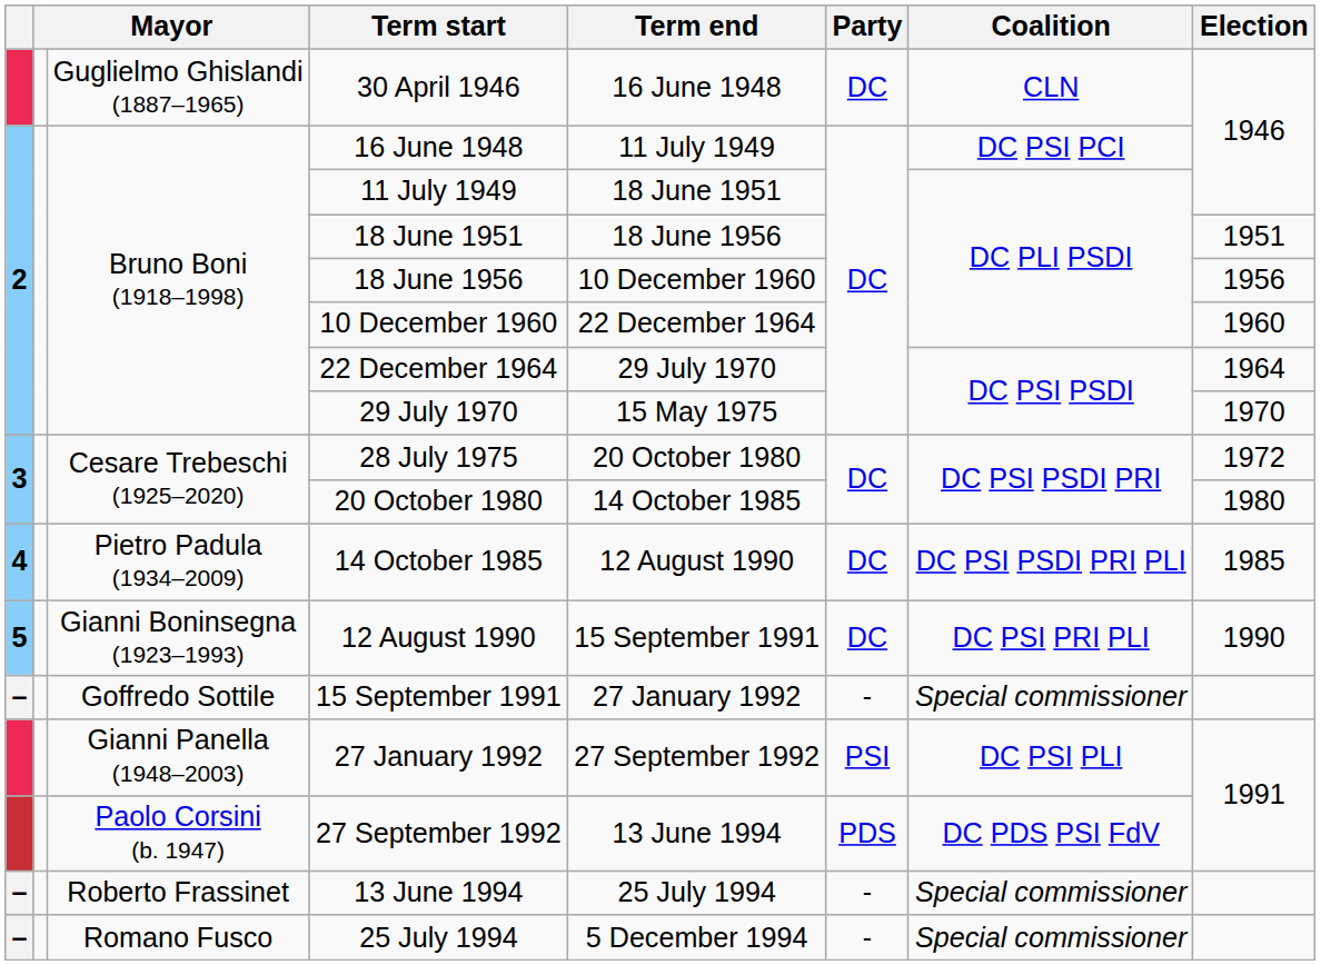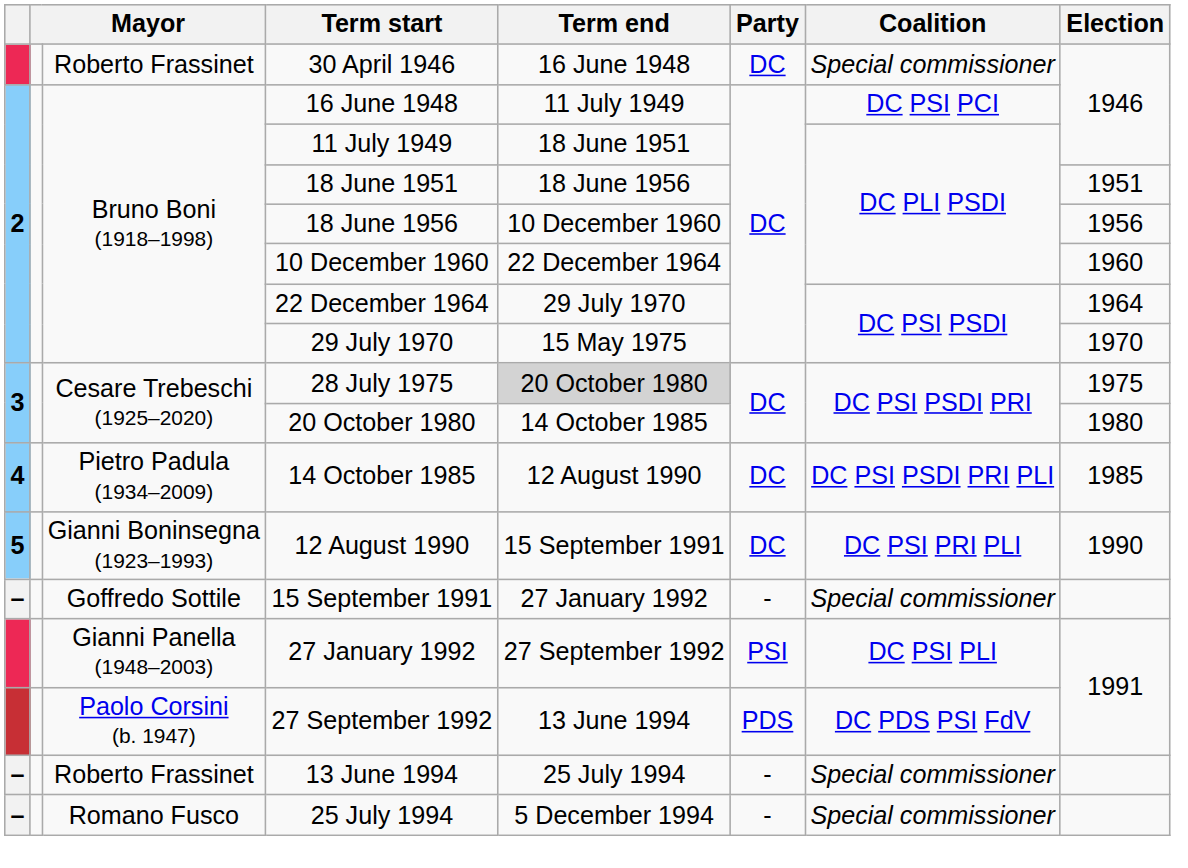30 April 1946 | column 3: Guglielmo Ghislandi (1887–1965) -> Roberto Frassinet
30 April 1946 | Coalition: CLN -> Special commissioner
28 July 1975 | Term end: no background -> lightgrey background
28 July 1975 | Election: 1972 -> 1975
